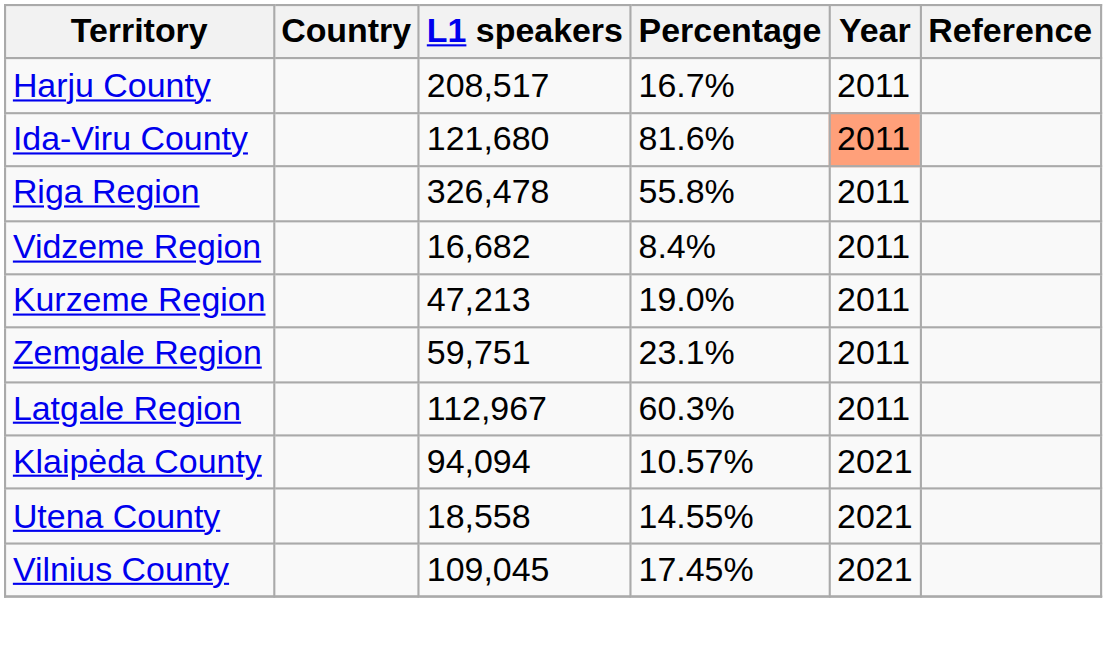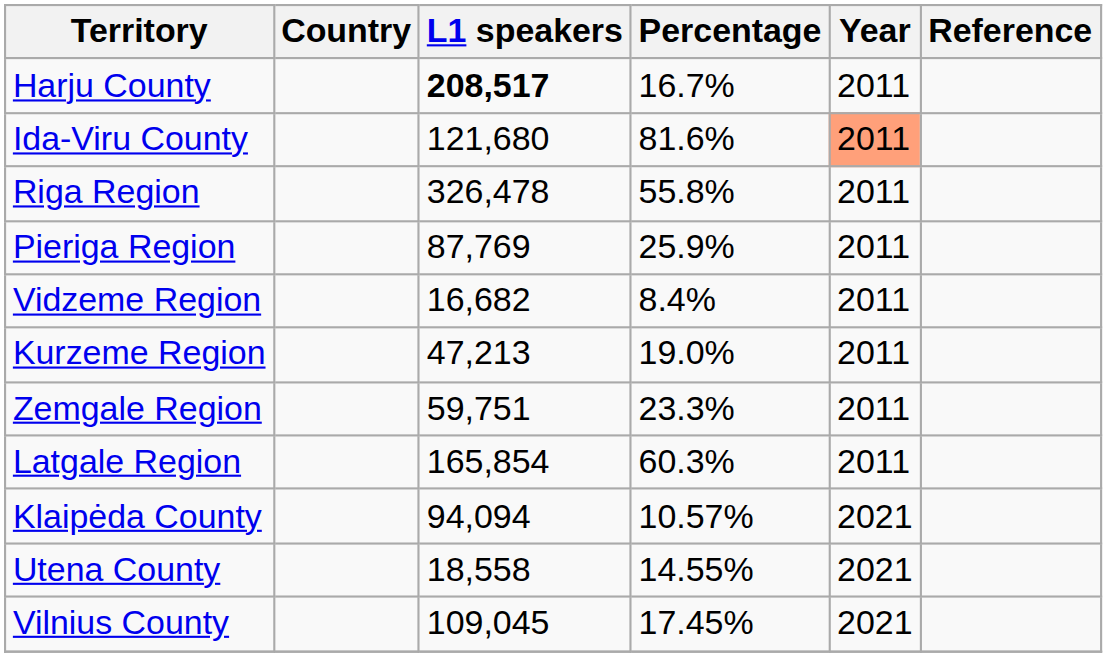Harju County | L1 speakers: normal -> bold
+ row: Pieriga Region | 87,769 | 25.9% | 2011
Zemgale Region | Percentage: 23.1% -> 23.3%
Latgale Region | L1 speakers: 112,967 -> 165,854
